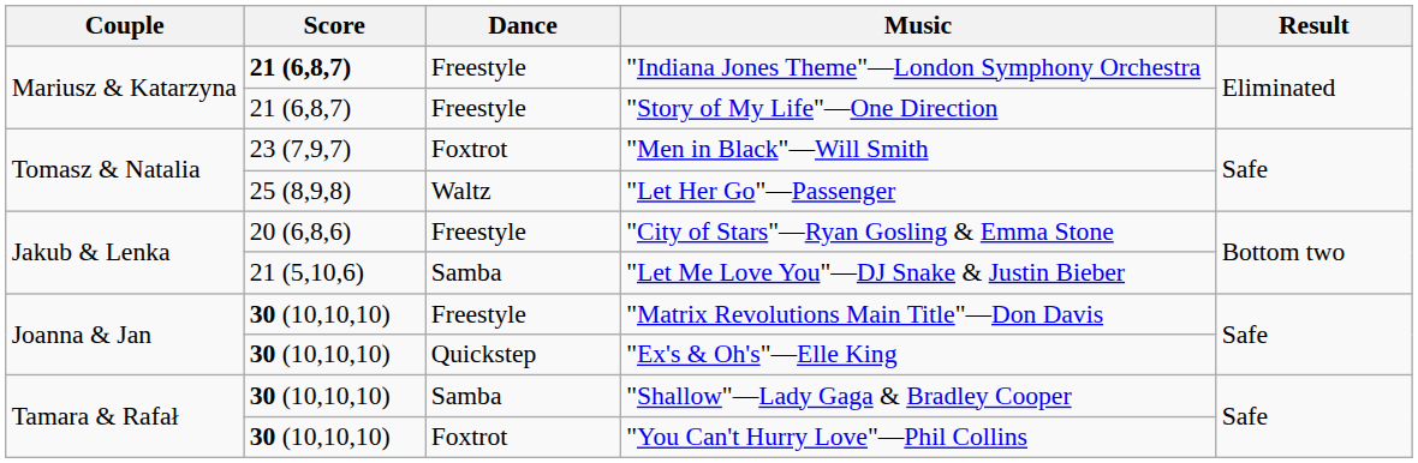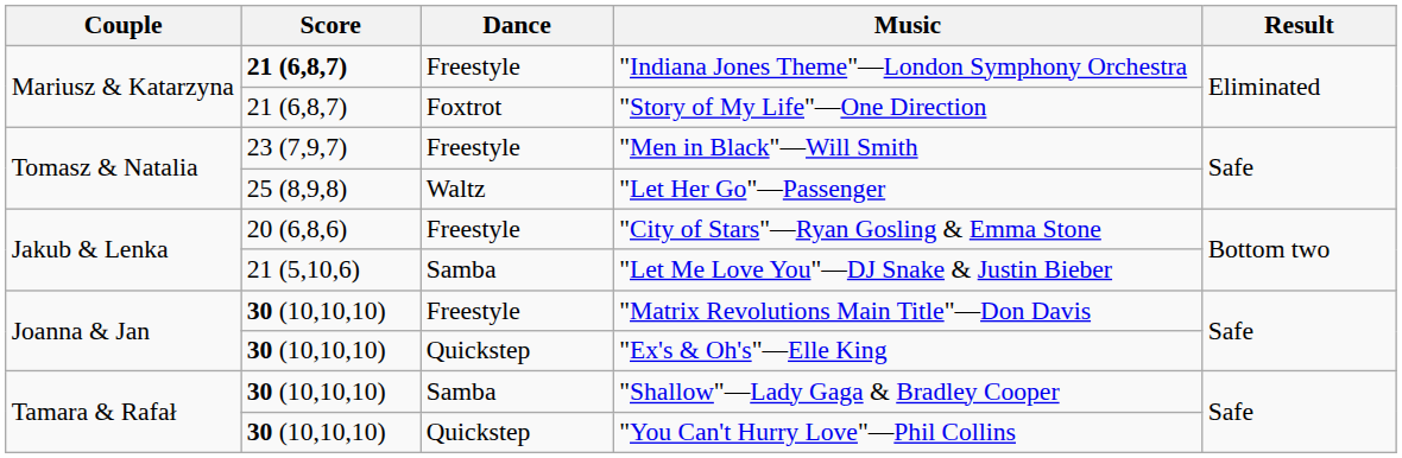"Story of My Life"—One Direction | Dance: Freestyle -> Foxtrot
"Men in Black"—Will Smith | Dance: Foxtrot -> Freestyle
"You Can't Hurry Love"—Phil Collins | Dance: Foxtrot -> Quickstep
